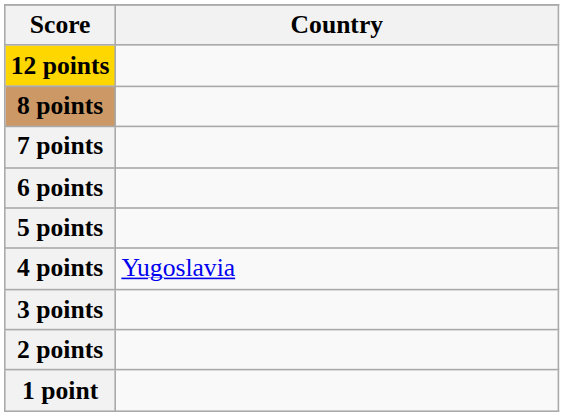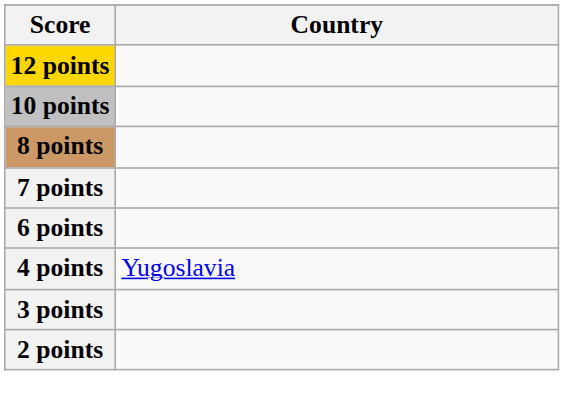+ row: 10 points
- row: 5 points
- row: 1 point
